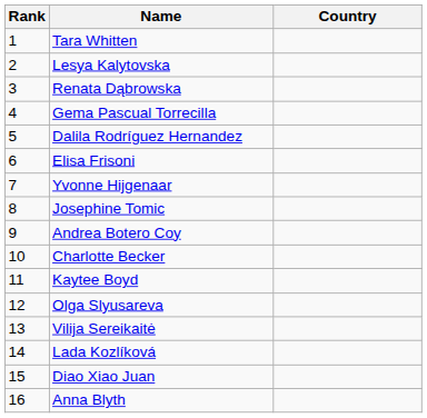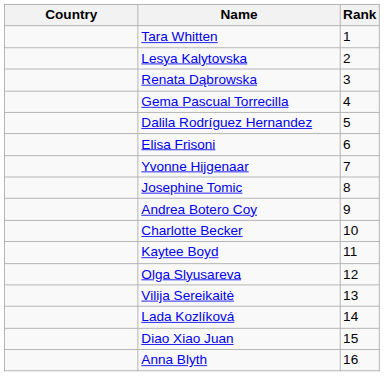columns swapped: Rank <-> Country
